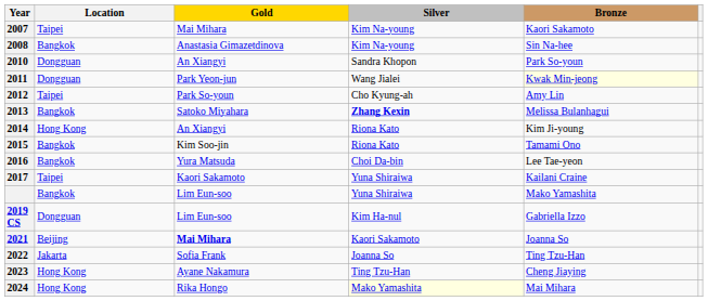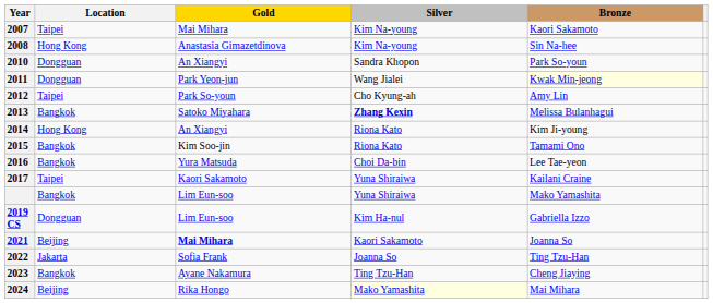2008 | Location: Bangkok -> Hong Kong
2023 | Location: Hong Kong -> Bangkok
2024 | Location: Hong Kong -> Beijing
